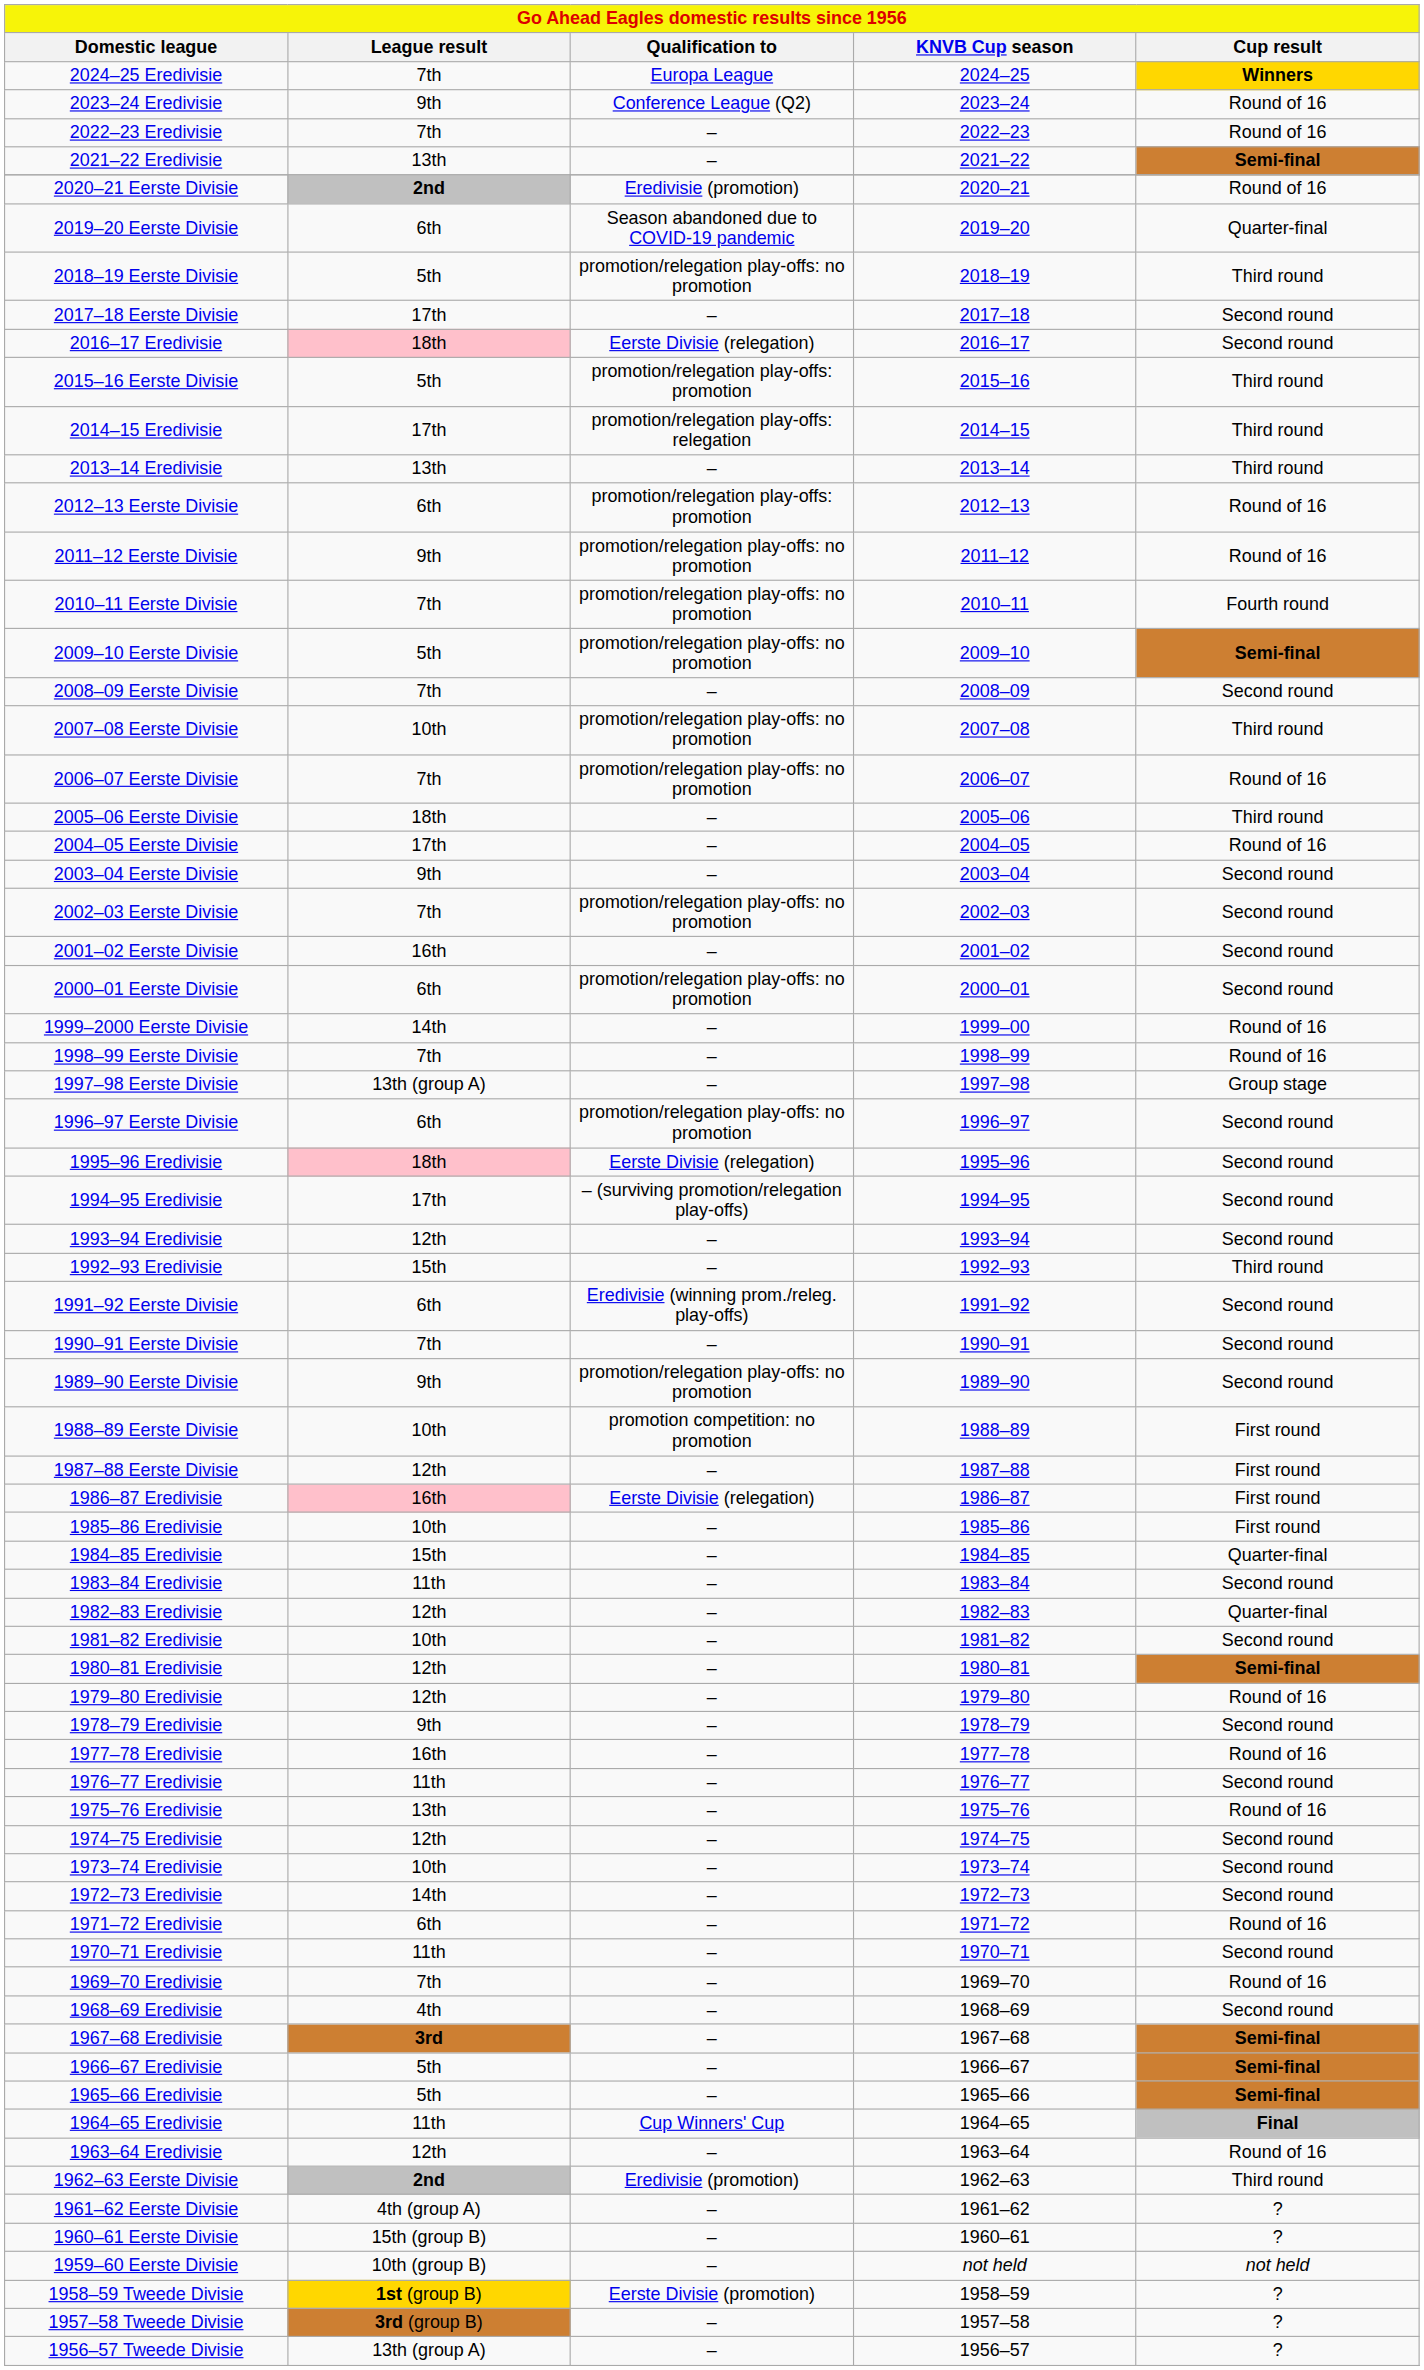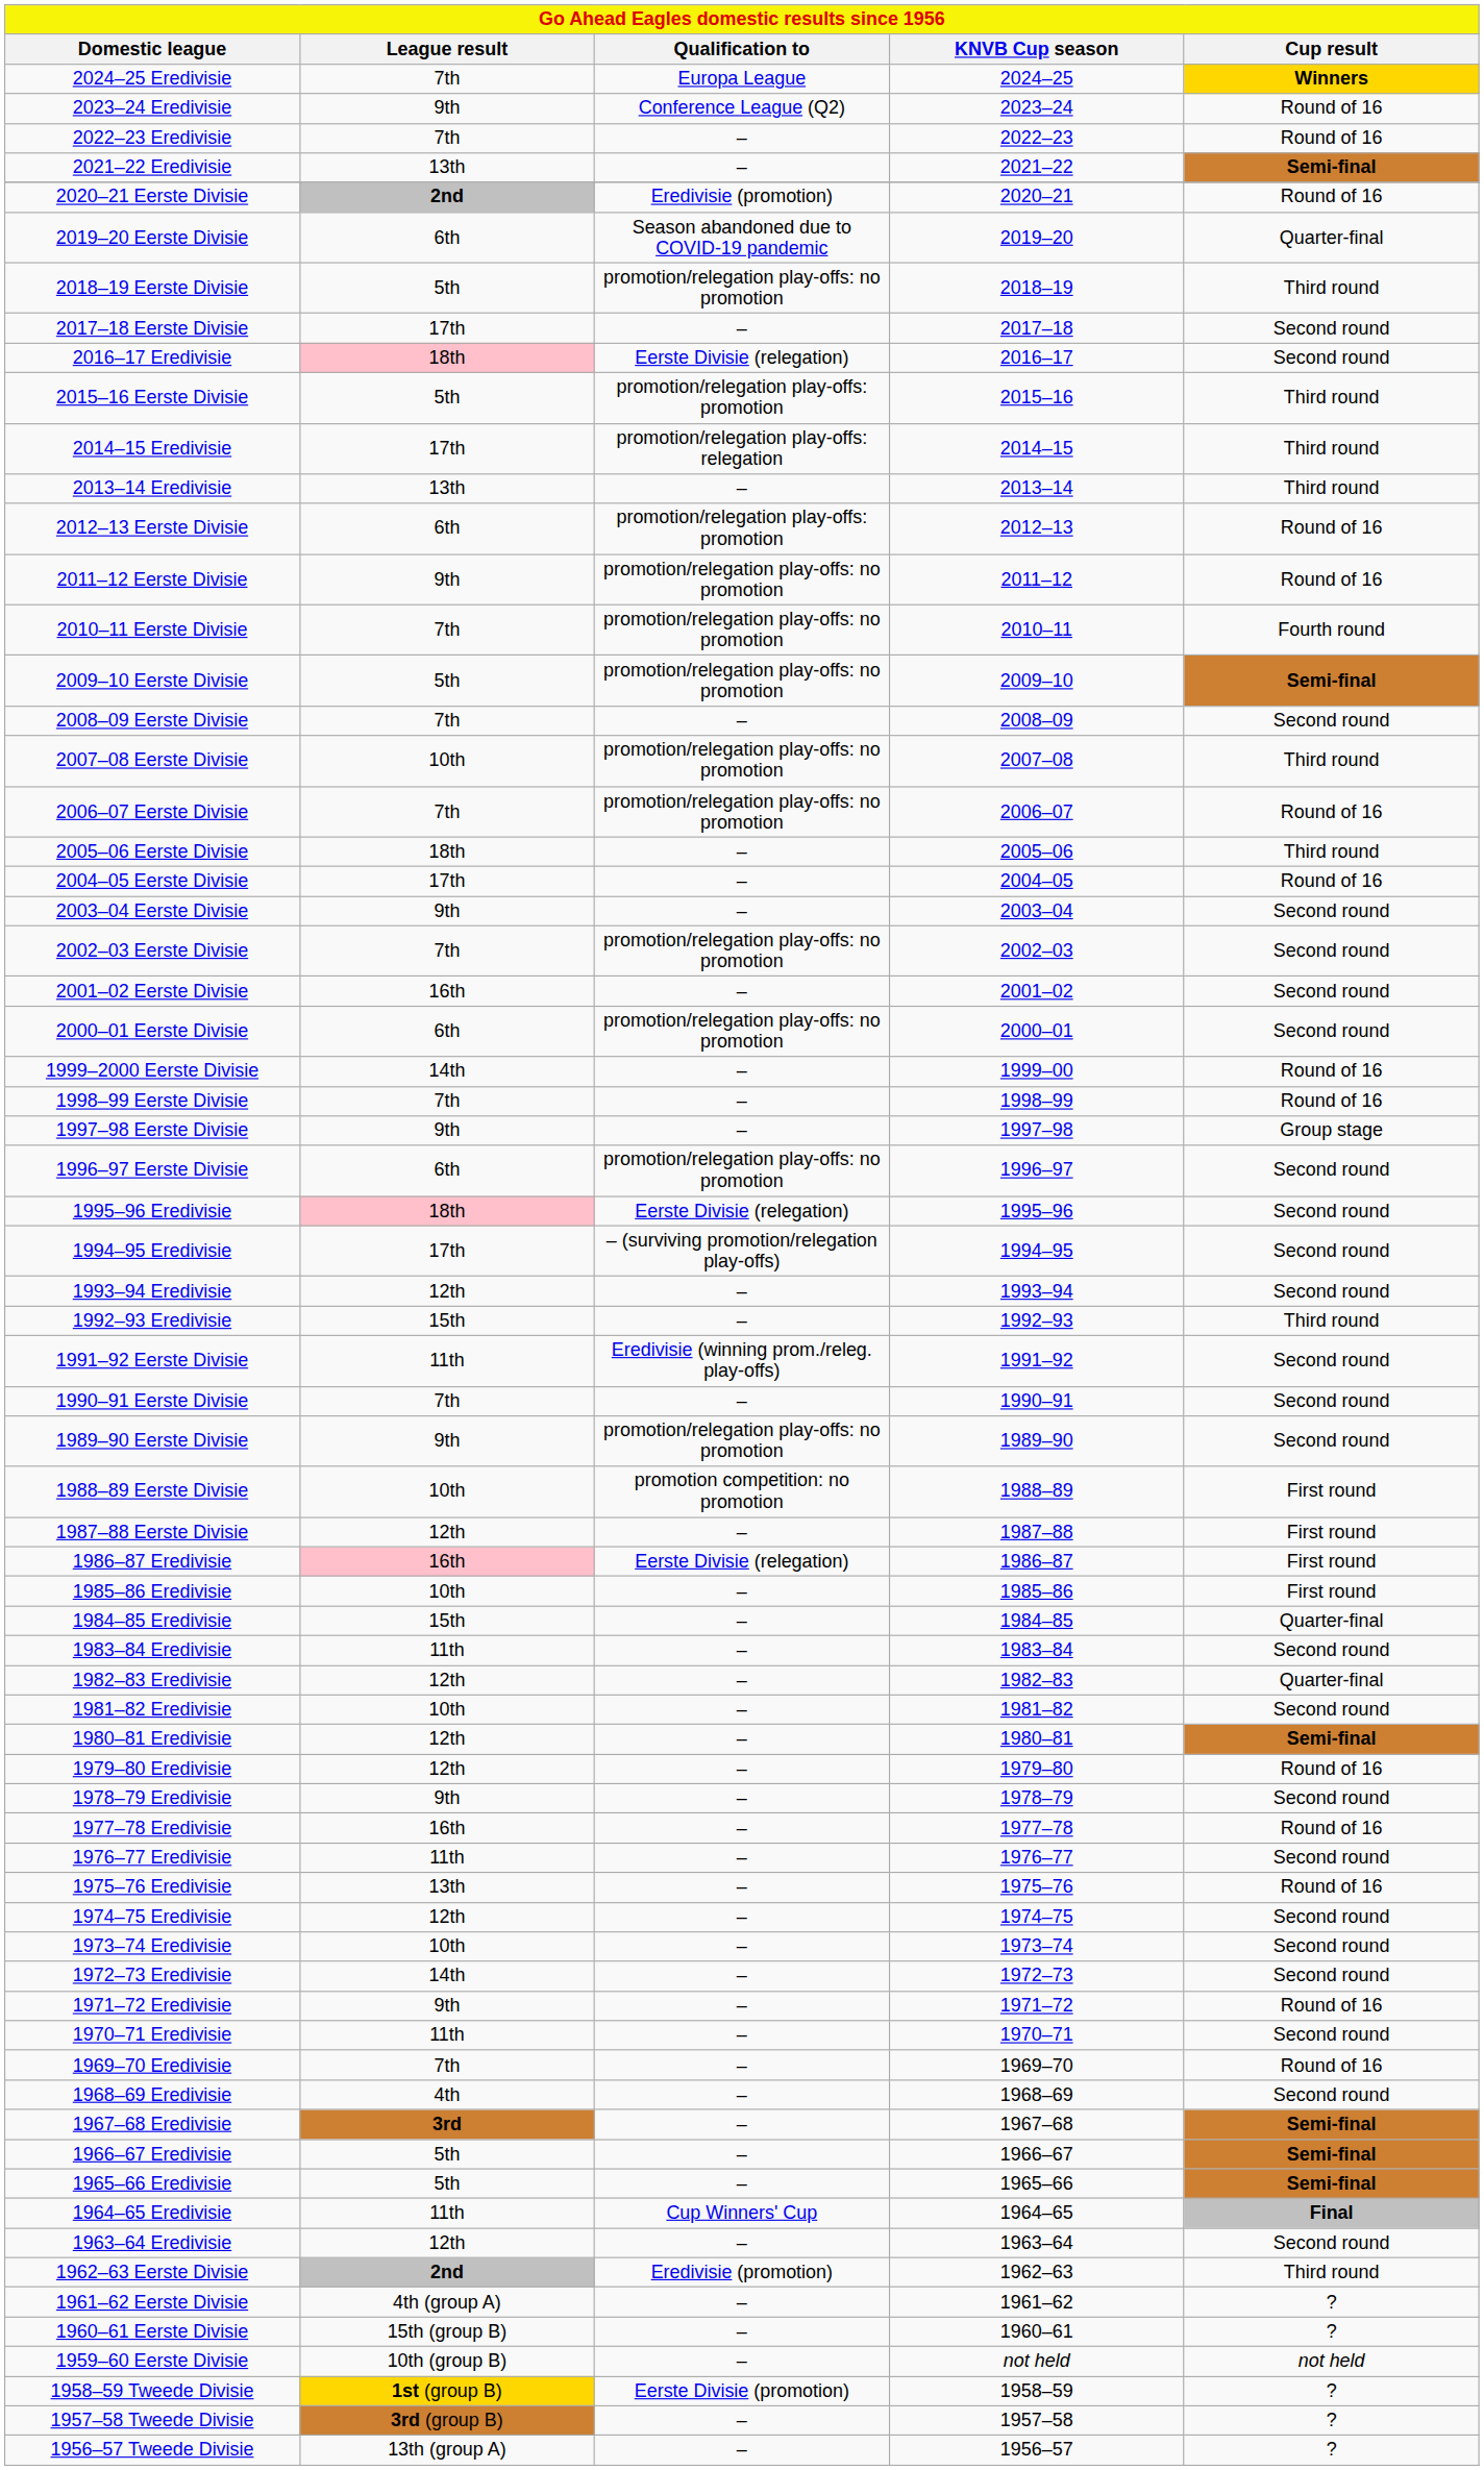1997–98 Eerste Divisie | League result: 13th (group A) -> 9th
1991–92 Eerste Divisie | League result: 6th -> 11th
1971–72 Eredivisie | League result: 6th -> 9th
1963–64 Eredivisie | Cup result: Round of 16 -> Second round
